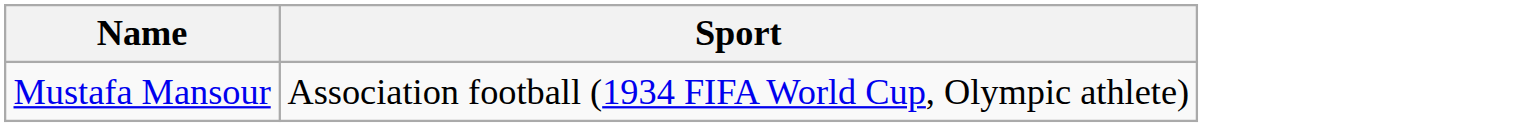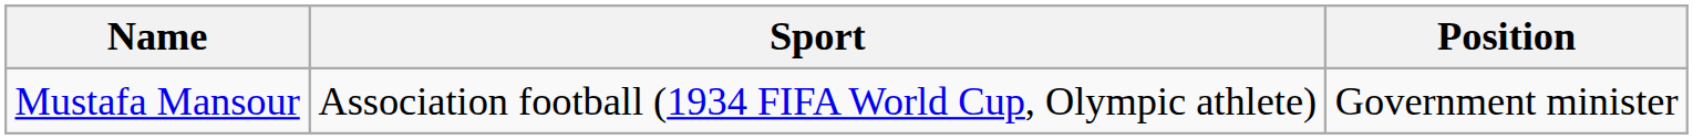+ column: Position | Government minister
